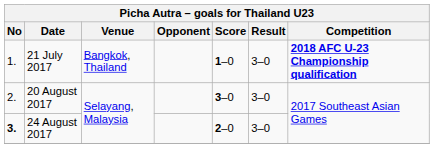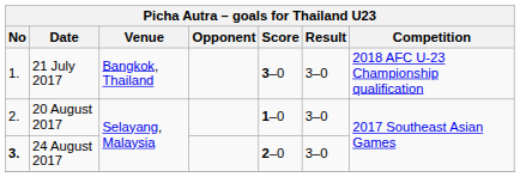21 July 2017 | Score: 1–0 -> 3–0
21 July 2017 | Competition: bold -> normal
20 August 2017 | Score: 3–0 -> 1–0
